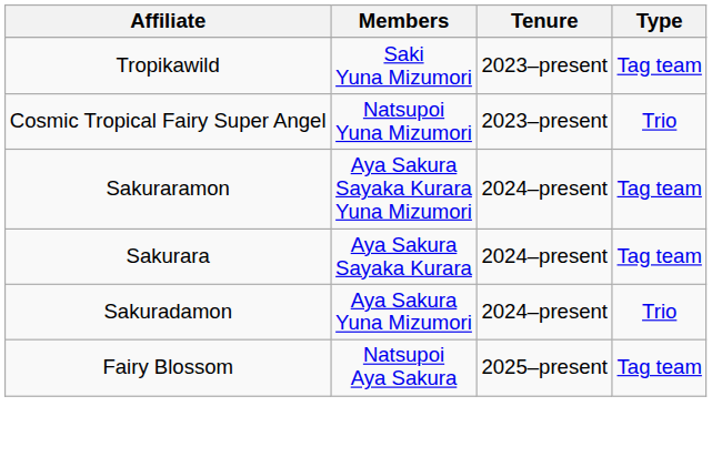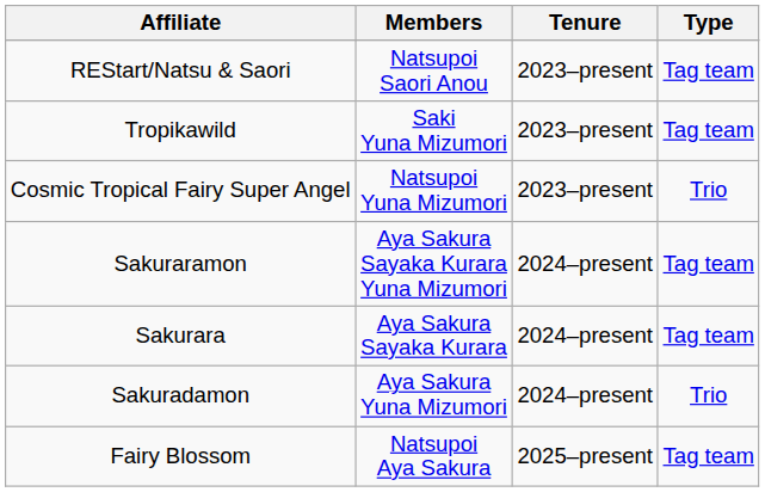+ row: REStart/Natsu & Saori | Natsupoi Saori Anou | 2023–present | Tag team
